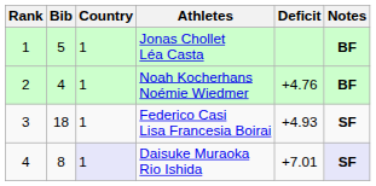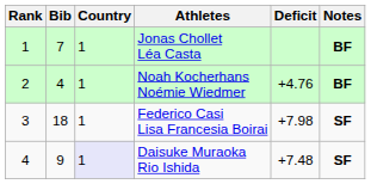Jonas Chollet Léa Casta | Bib: 5 -> 7
Federico Casi Lisa Francesia Boirai | Deficit: +4.93 -> +7.98
Daisuke Muraoka Rio Ishida | Bib: 8 -> 9
Daisuke Muraoka Rio Ishida | Deficit: +7.01 -> +7.48
Daisuke Muraoka Rio Ishida | Notes: lavender background -> no background
